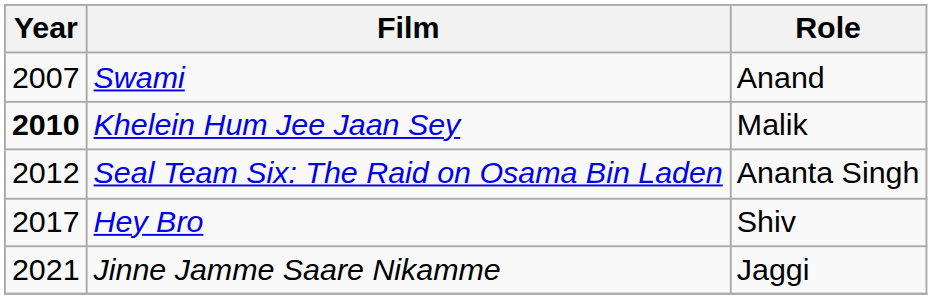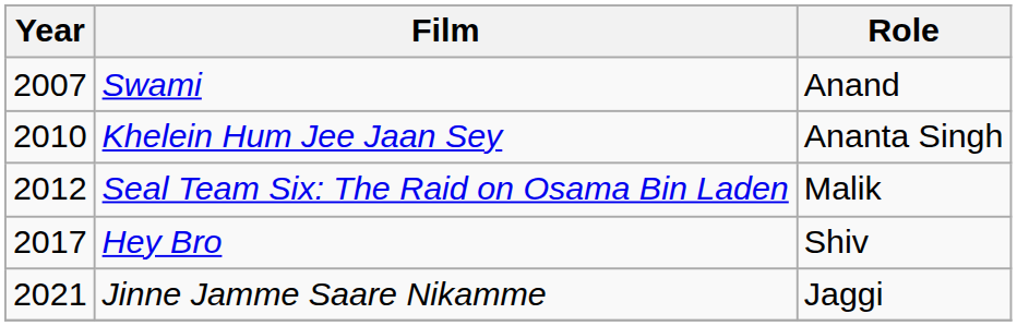Khelein Hum Jee Jaan Sey | Year: bold -> normal
Khelein Hum Jee Jaan Sey | Role: Malik -> Ananta Singh
Seal Team Six: The Raid on Osama Bin Laden | Role: Ananta Singh -> Malik
